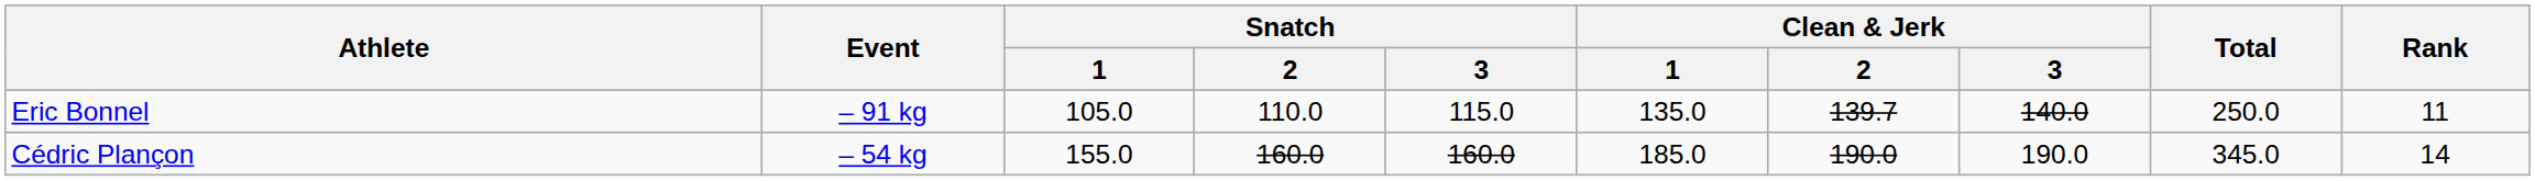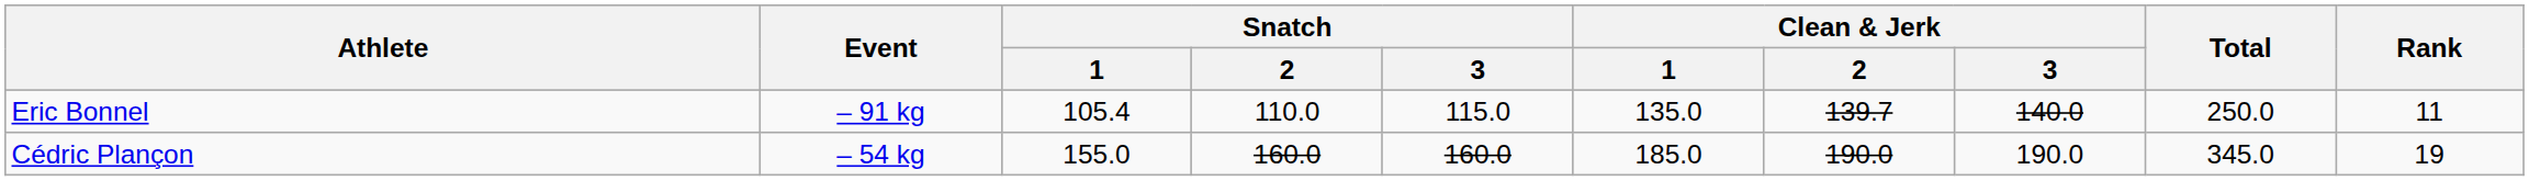Eric Bonnel | Snatch / 1: 105.0 -> 105.4
Cédric Plançon | Rank: 14 -> 19
